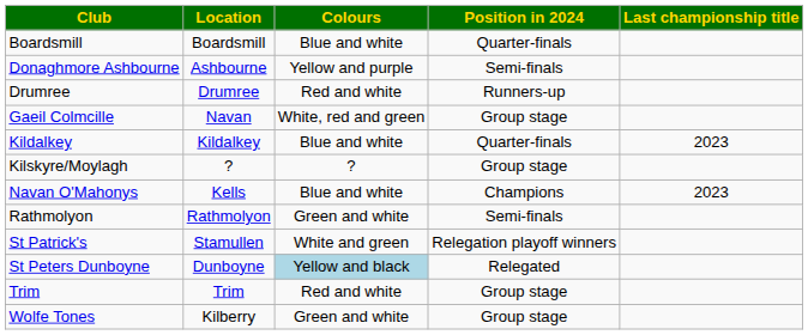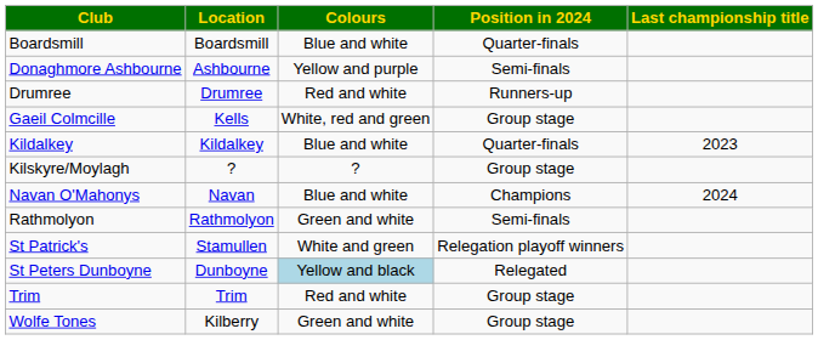Gaeil Colmcille | Location: Navan -> Kells
Navan O'Mahonys | Location: Kells -> Navan
Navan O'Mahonys | Last championship title: 2023 -> 2024
